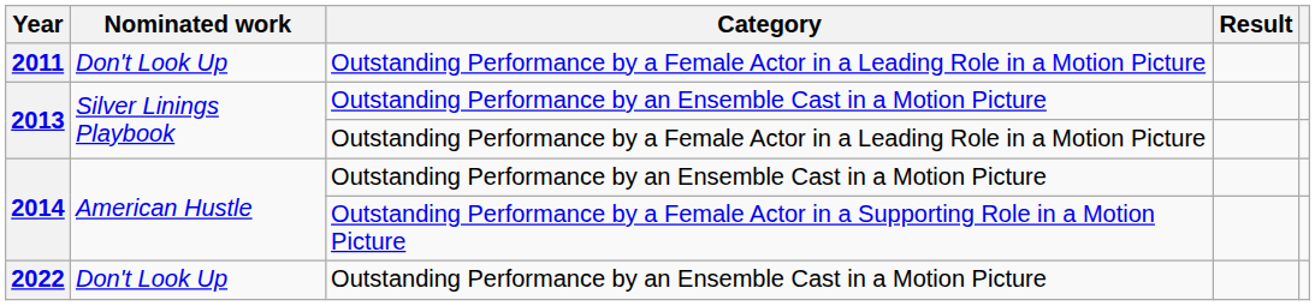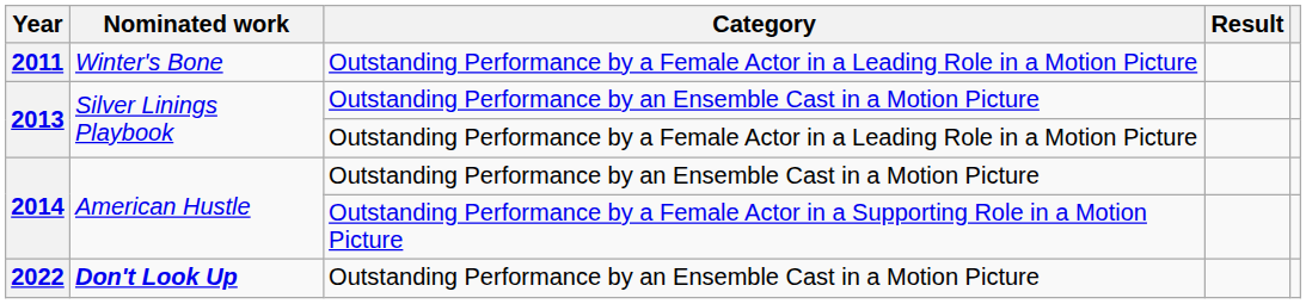2011 | Nominated work: Don't Look Up -> Winter's Bone
2022 | Nominated work: normal -> bold
